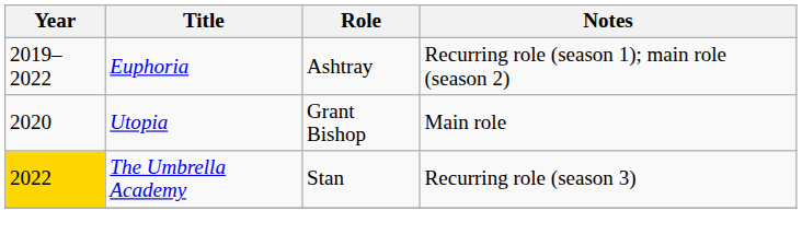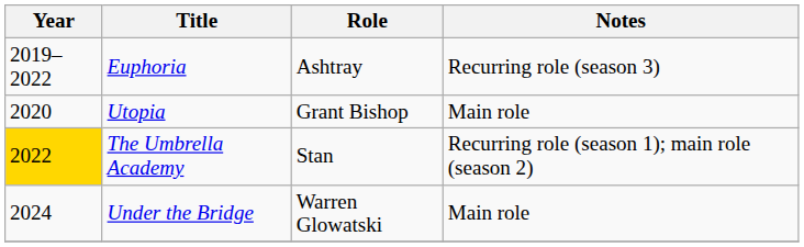Euphoria | Notes: Recurring role (season 1); main role (season 2) -> Recurring role (season 3)
The Umbrella Academy | Notes: Recurring role (season 3) -> Recurring role (season 1); main role (season 2)
+ row: 2024 | Under the Bridge | Warren Glowatski | Main role
